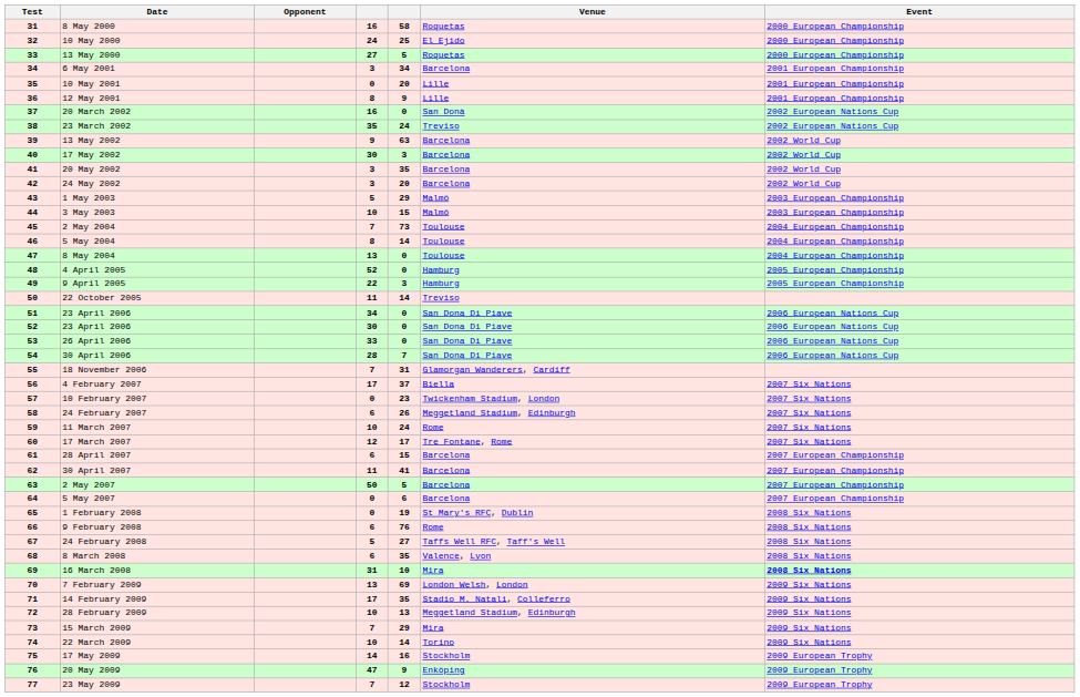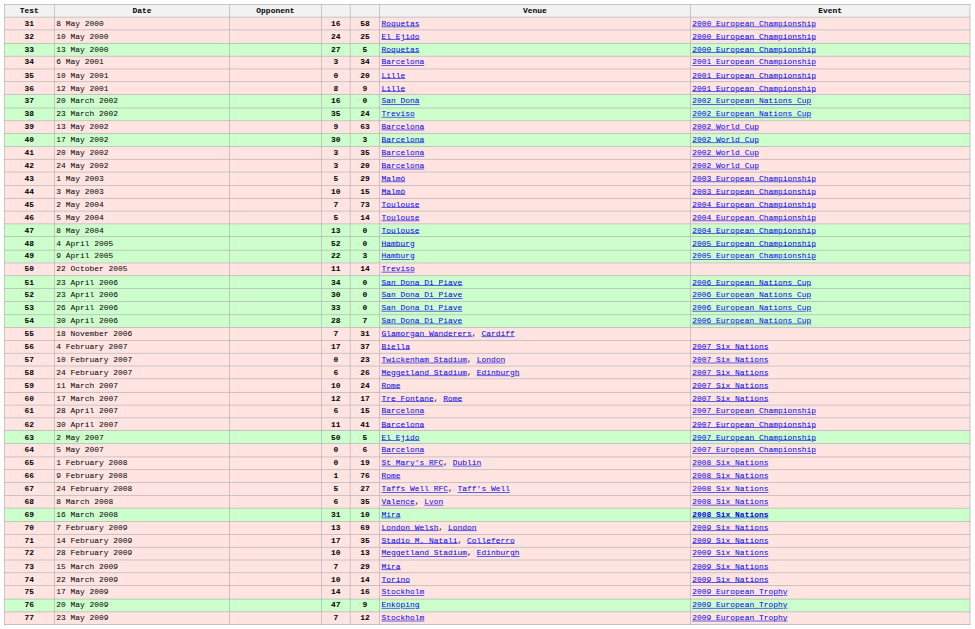5 May 2004 | column 4: 8 -> 5
2 May 2007 | Venue: Barcelona -> El Ejido
9 February 2008 | column 4: 6 -> 1
